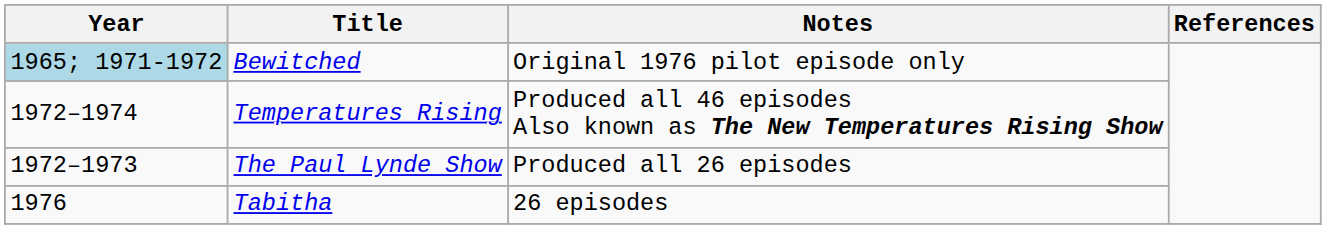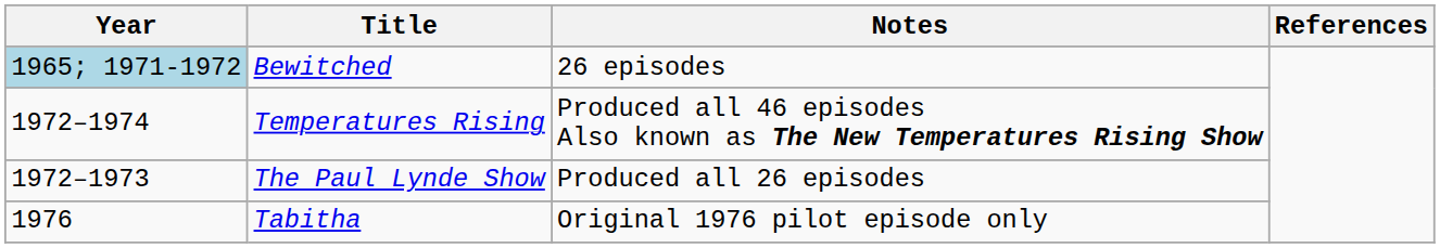Bewitched | Notes: Original 1976 pilot episode only -> 26 episodes
Tabitha | Notes: 26 episodes -> Original 1976 pilot episode only
